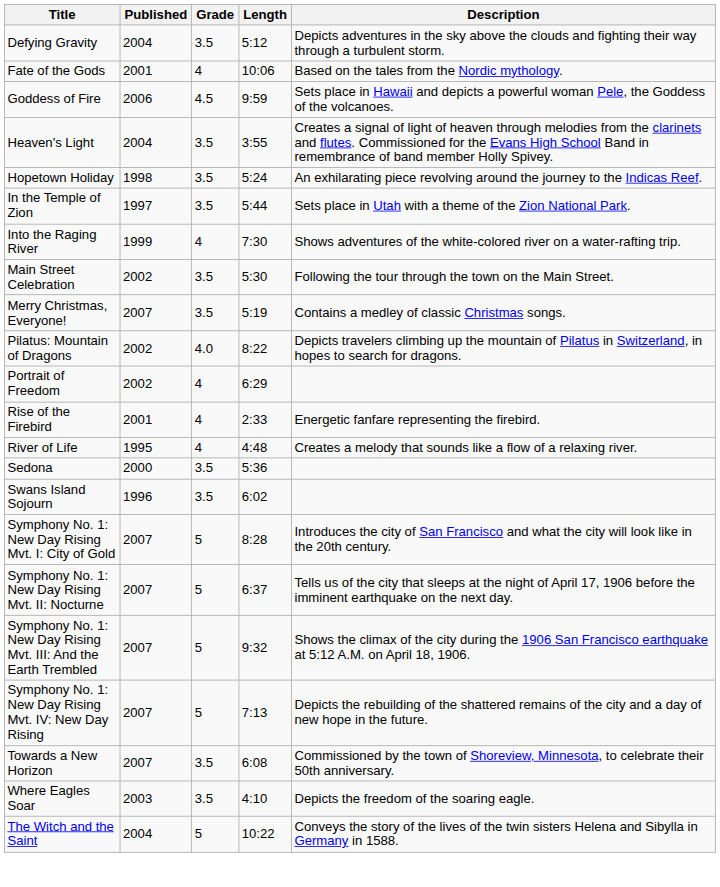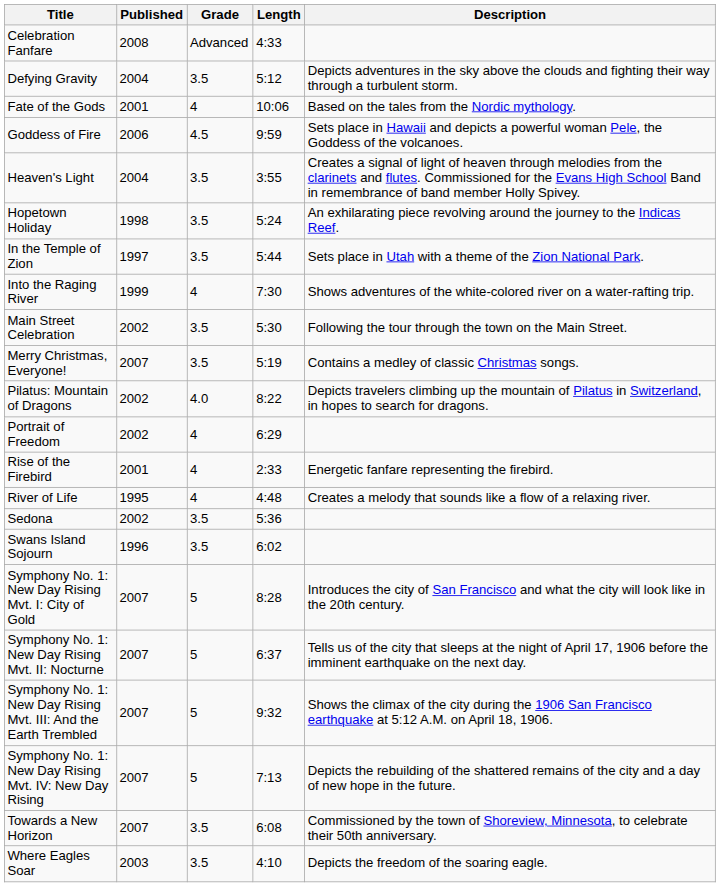+ row: Celebration Fanfare | 2008 | Advanced | 4:33
Sedona | Published: 2000 -> 2002
- row: The Witch and the Saint | 2004 | 5 | 10:22 | Conveys the story of the lives of the twin sisters Helena and Sibylla in Germany in 1588.
